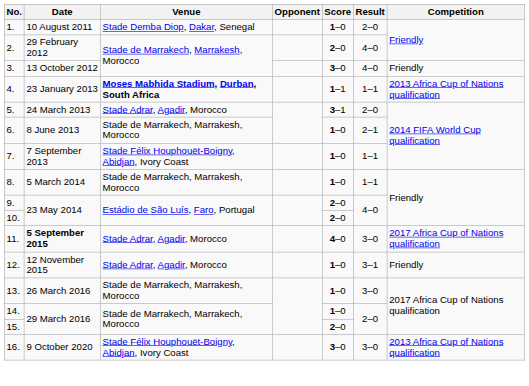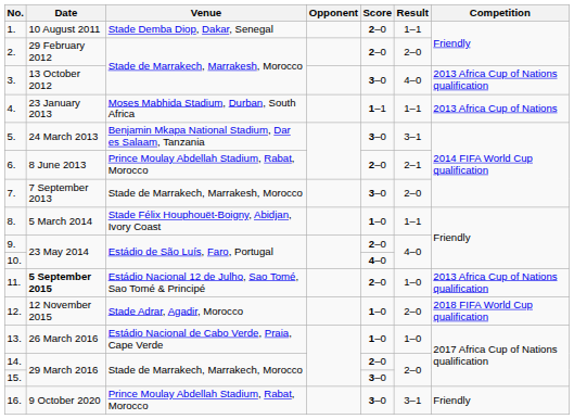1. | Score: 1–0 -> 2–0
1. | Result: 2–0 -> 1–1
2. | Result: 4–0 -> 2–0
3. | Competition: Friendly -> 2013 Africa Cup of Nations qualification
4. | Venue: bold -> normal
4. | Competition: 2013 Africa Cup of Nations qualification -> 2013 Africa Cup of Nations
5. | Venue: Stade Adrar, Agadir, Morocco -> Benjamin Mkapa National Stadium, Dar es Salaam, Tanzania
5. | Score: 3–1 -> 3–0
5. | Result: 2–0 -> 3–1
6. | Venue: Stade de Marrakech, Marrakesh, Morocco -> Prince Moulay Abdellah Stadium, Rabat, Morocco
6. | Score: 1–0 -> 2–0
7. | Venue: Stade Félix Houphouët-Boigny, Abidjan, Ivory Coast -> Stade de Marrakech, Marrakesh, Morocco
7. | Score: 1–0 -> 3–0
7. | Result: 1–1 -> 2–0
8. | Venue: Stade de Marrakech, Marrakesh, Morocco -> Stade Félix Houphouët-Boigny, Abidjan, Ivory Coast
10. | Score: 2–0 -> 4–0
11. | Venue: Stade Adrar, Agadir, Morocco -> Estádio Nacional 12 de Julho, Sao Tomé, Sao Tomé & Principé
11. | Score: 4–0 -> 2–0
11. | Result: 3–0 -> 1–0
11. | Competition: 2017 Africa Cup of Nations qualification -> 2013 Africa Cup of Nations qualification
12. | Result: 3–1 -> 2–0
12. | Competition: Friendly -> 2018 FIFA World Cup qualification
13. | Venue: Stade de Marrakech, Marrakesh, Morocco -> Estádio Nacional de Cabo Verde, Praia, Cape Verde
13. | Result: 3–0 -> 1–0
14. | Score: 1–0 -> 2–0
15. | Score: 2–0 -> 3–0
16. | Venue: Stade Félix Houphouët-Boigny, Abidjan, Ivory Coast -> Prince Moulay Abdellah Stadium, Rabat, Morocco
16. | Result: 3–0 -> 3–1
16. | Competition: 2013 Africa Cup of Nations qualification -> Friendly
